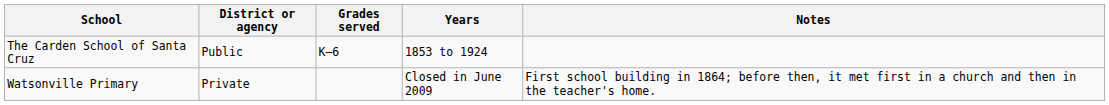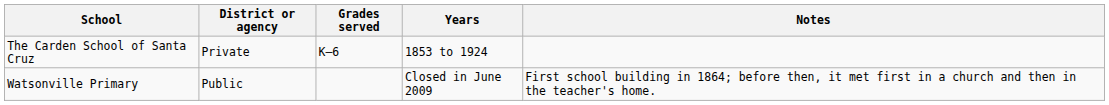The Carden School of Santa Cruz | District or agency: Public -> Private
Watsonville Primary | District or agency: Private -> Public
